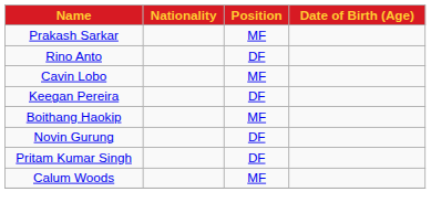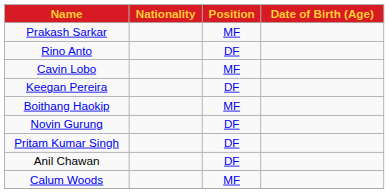+ row: Anil Chawan | DF
